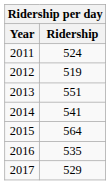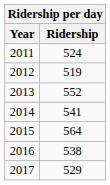2013 | Ridership: 551 -> 552
2016 | Ridership: 535 -> 538
